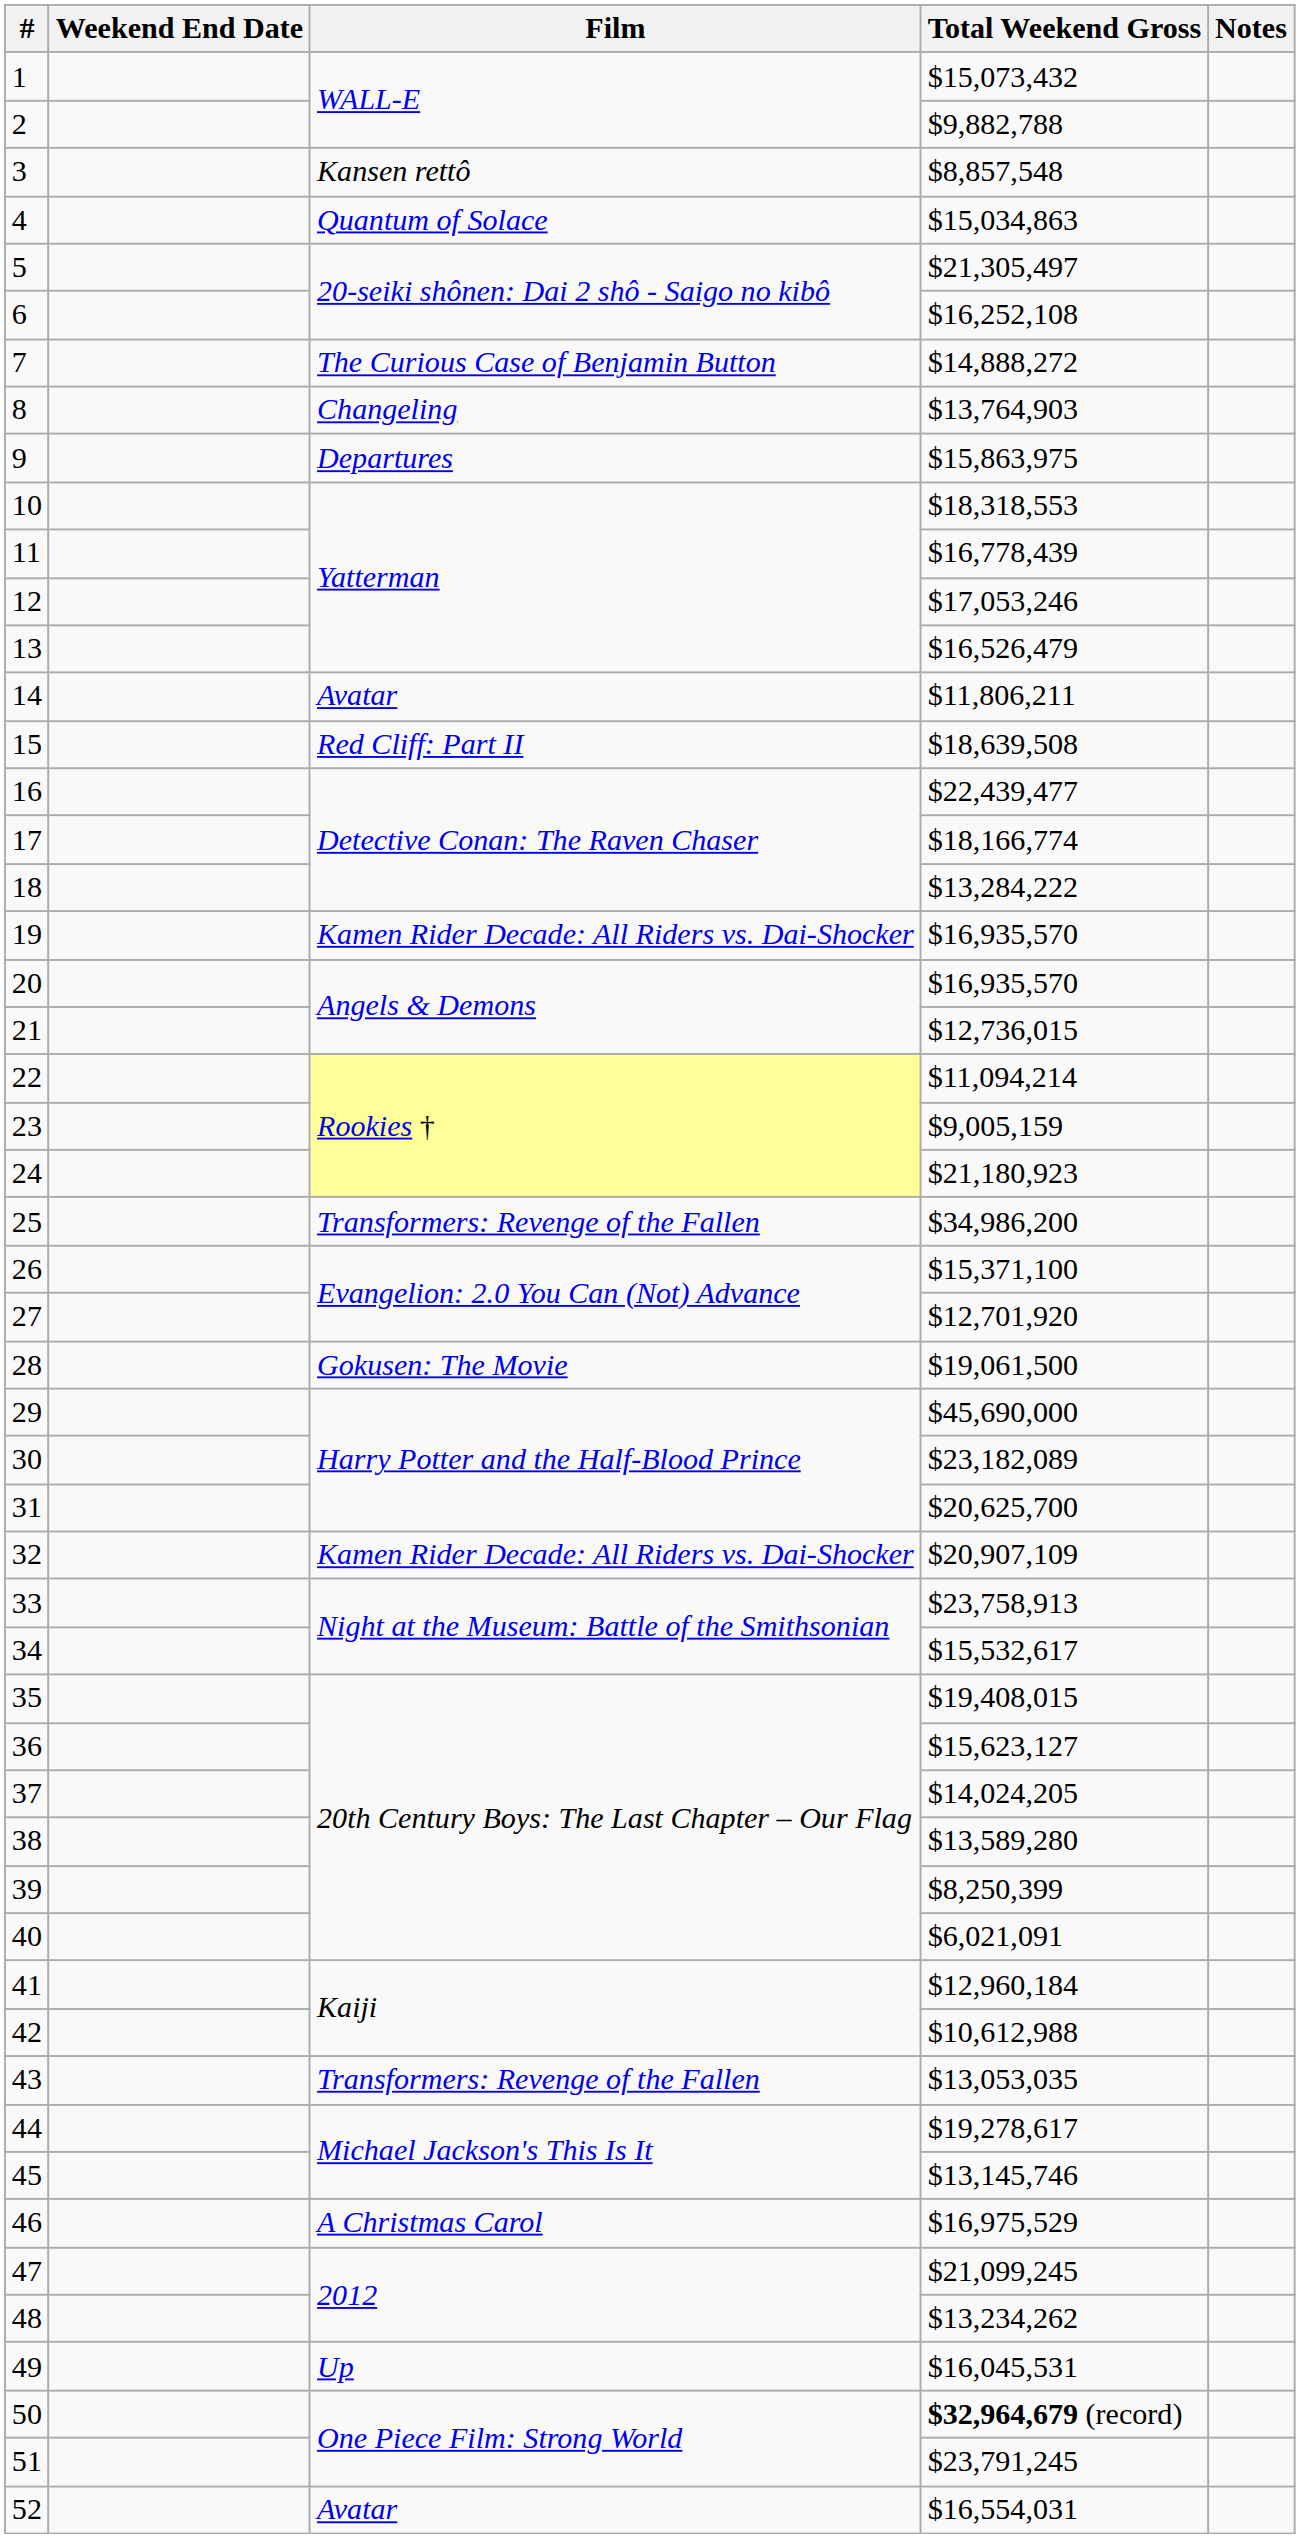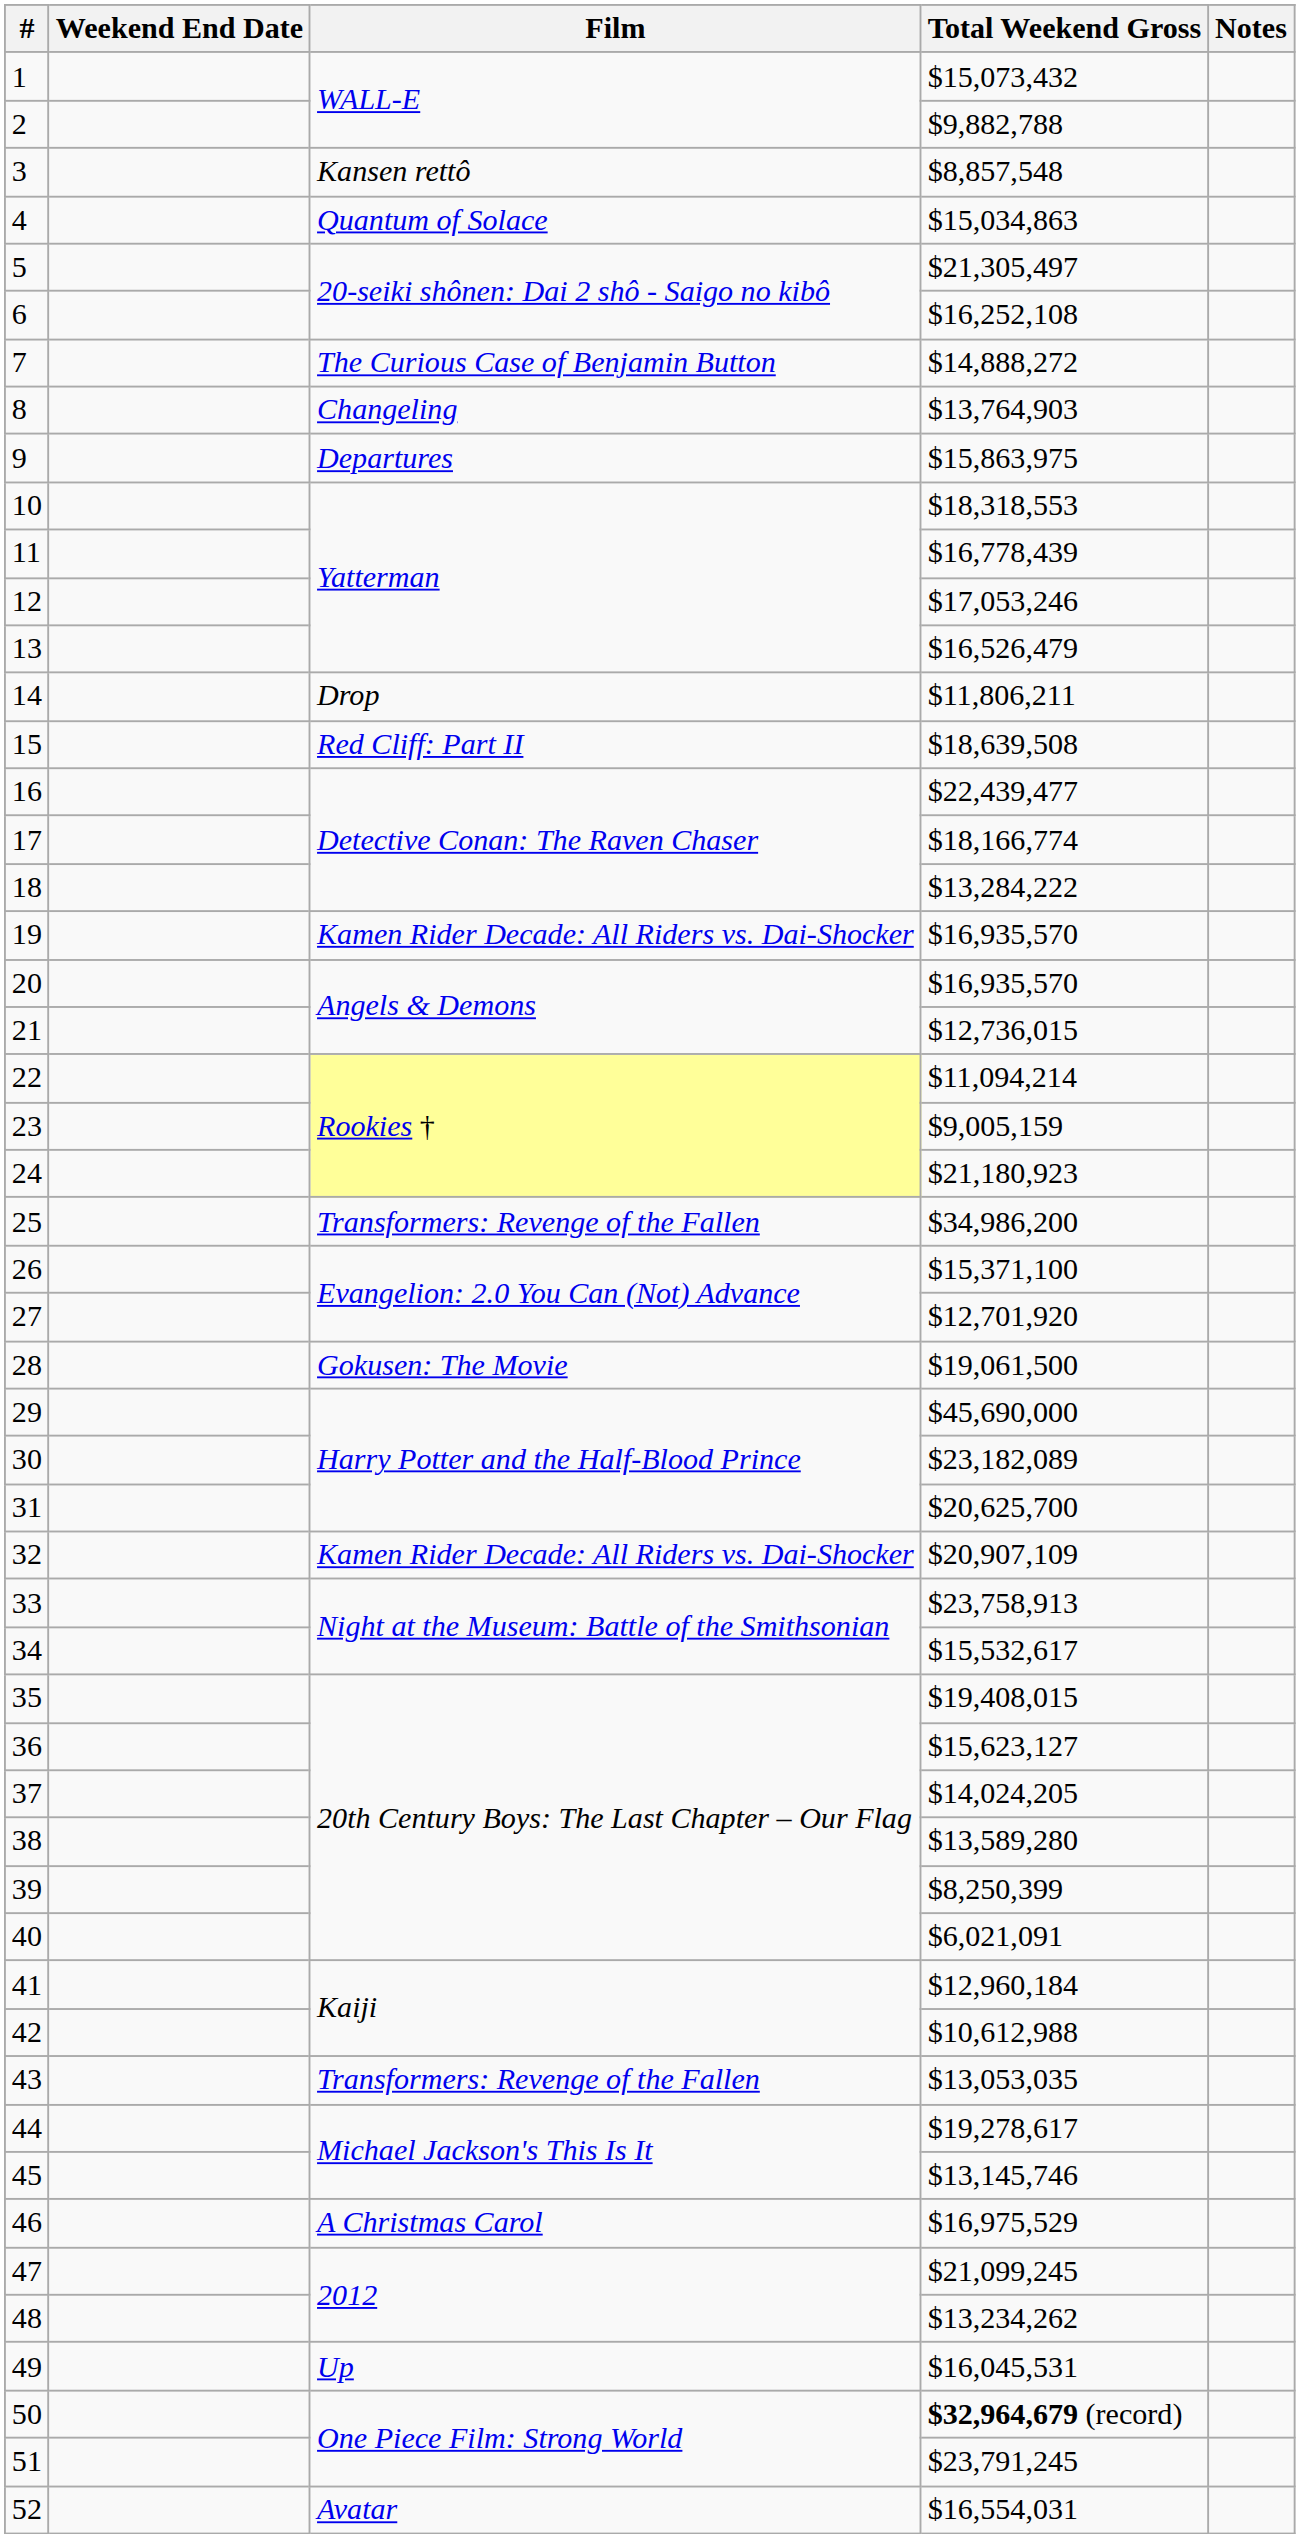14 | Film: Avatar -> Drop
